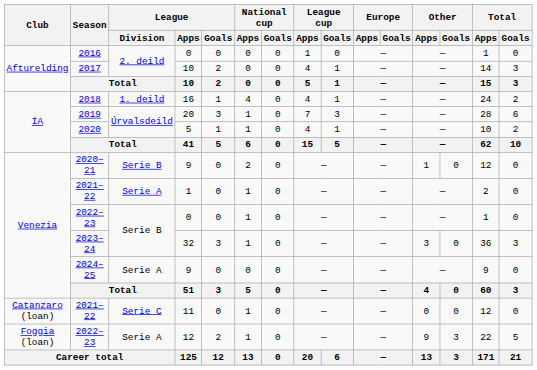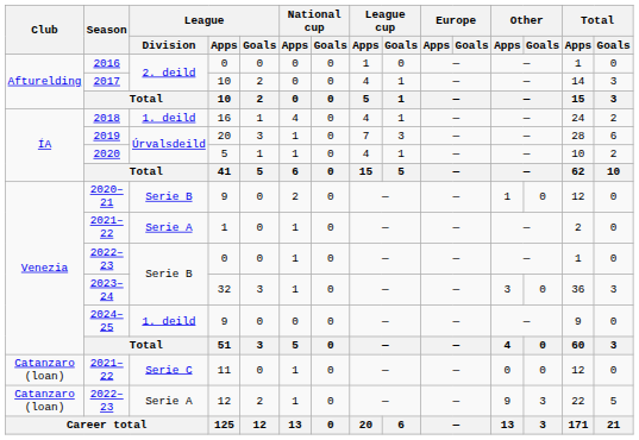2024–25 | League / Division: Serie A -> 1. deild
2022–23 / 12 | Club: Foggia (loan) -> Catanzaro (loan)
